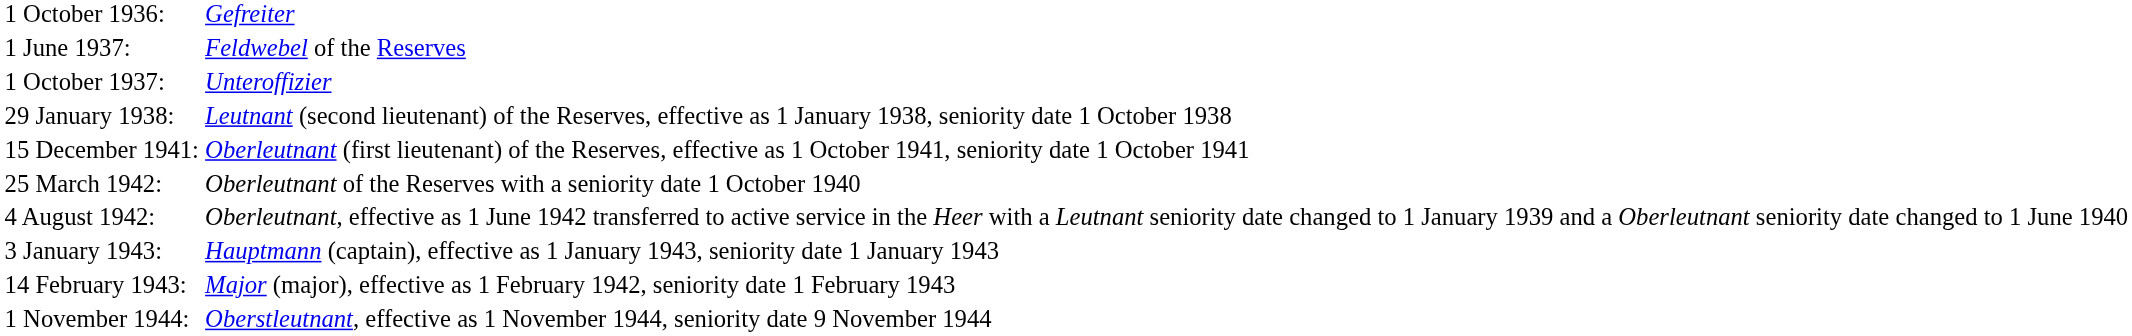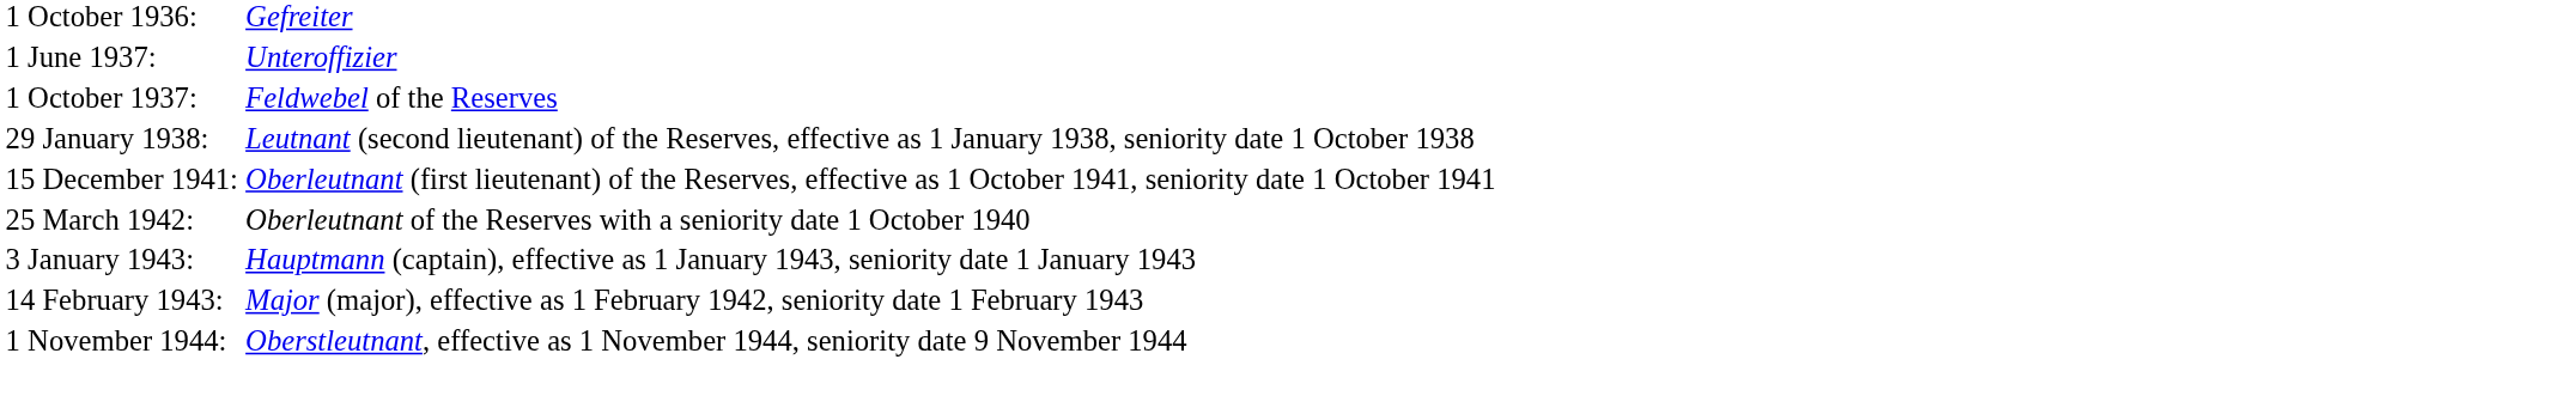1 June 1937: | column 2: Feldwebel of the Reserves -> Unteroffizier
1 October 1937: | column 2: Unteroffizier -> Feldwebel of the Reserves
- row: 4 August 1942: | Oberleutnant, effective as 1 June 1942 transferred to active service in the Heer with a Leutnant seniority date changed to 1 January 1939 and a Oberleutnant seniority date changed to 1 June 1940
